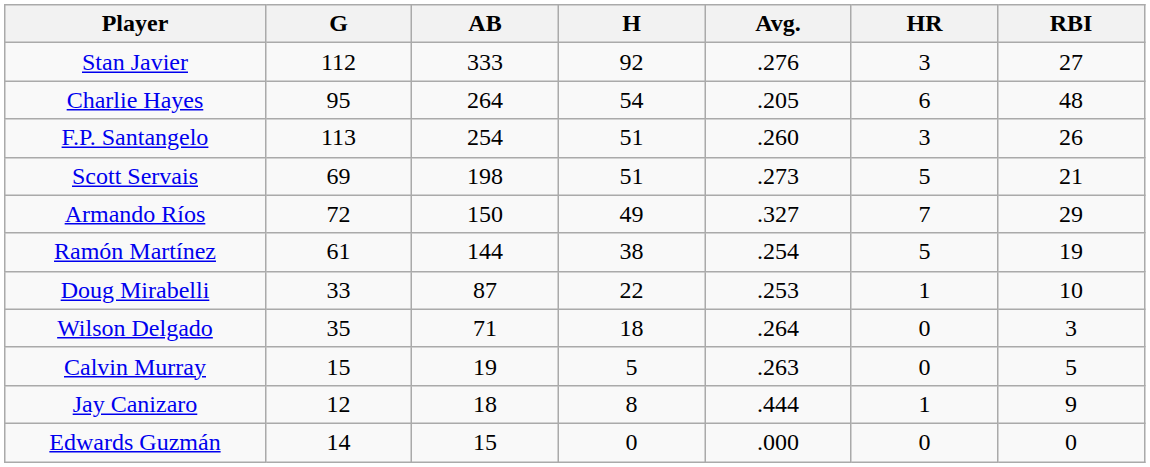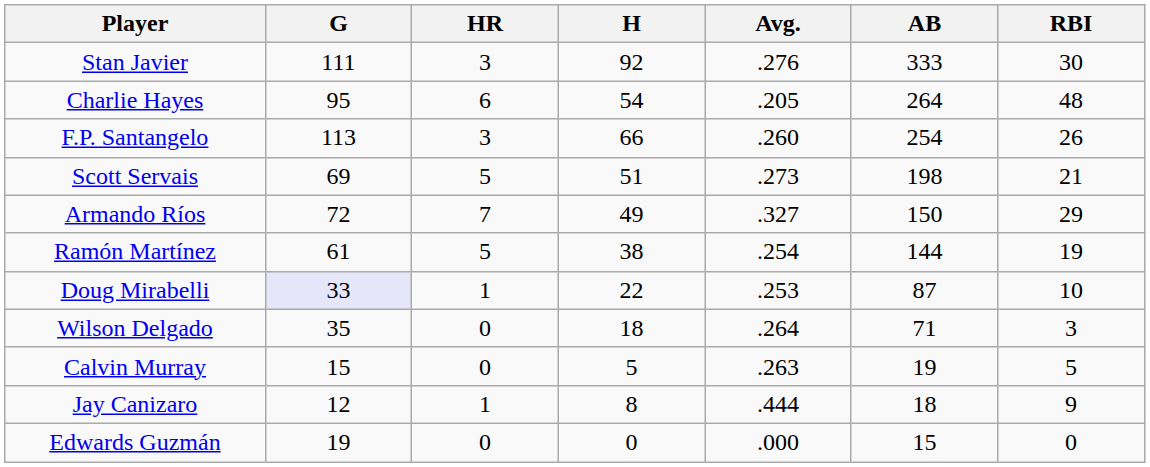columns swapped: AB <-> HR
Stan Javier | G: 112 -> 111
Stan Javier | RBI: 27 -> 30
F.P. Santangelo | H: 51 -> 66
Doug Mirabelli | G: no background -> lavender background
Edwards Guzmán | G: 14 -> 19
